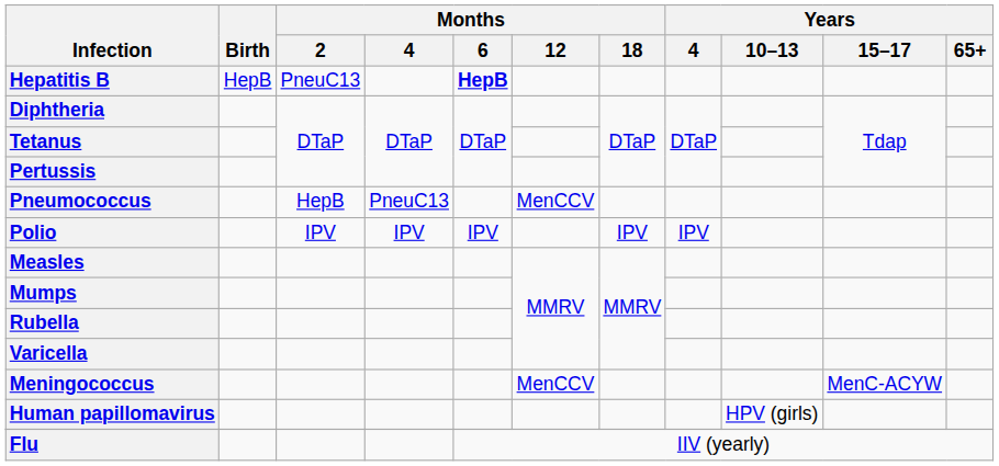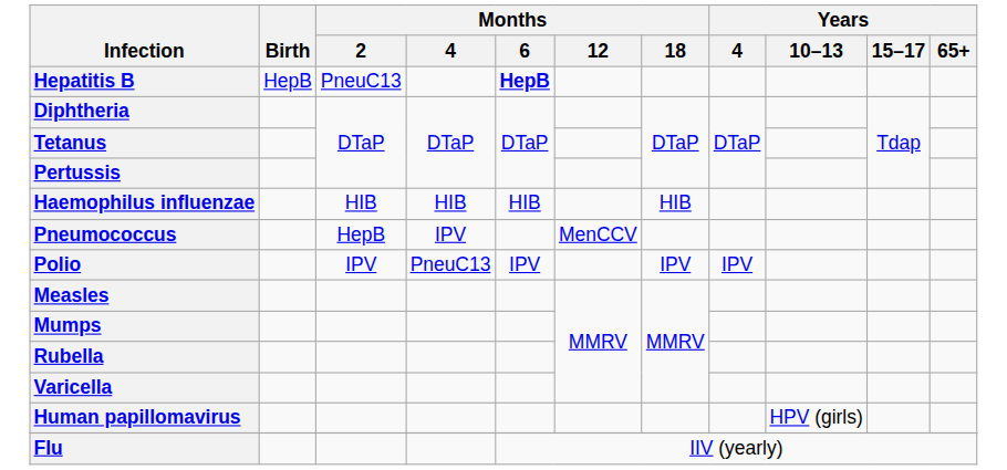+ row: Haemophilus influenzae | HIB | HIB | HIB | HIB
Pneumococcus | Months / 4: PneuC13 -> IPV
Polio | Months / 4: IPV -> PneuC13
- row: Meningococcus | MenCCV | MenC-ACYW
